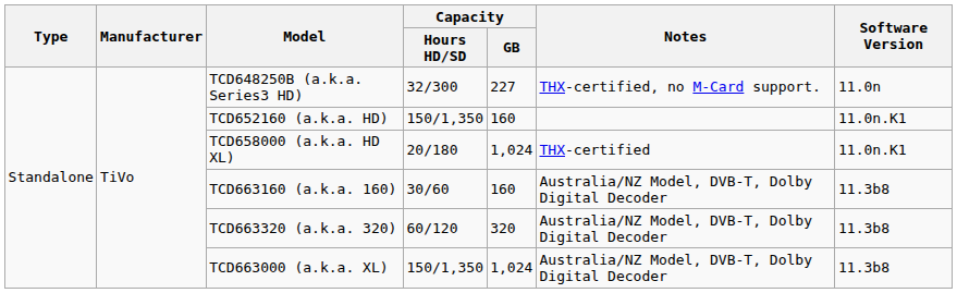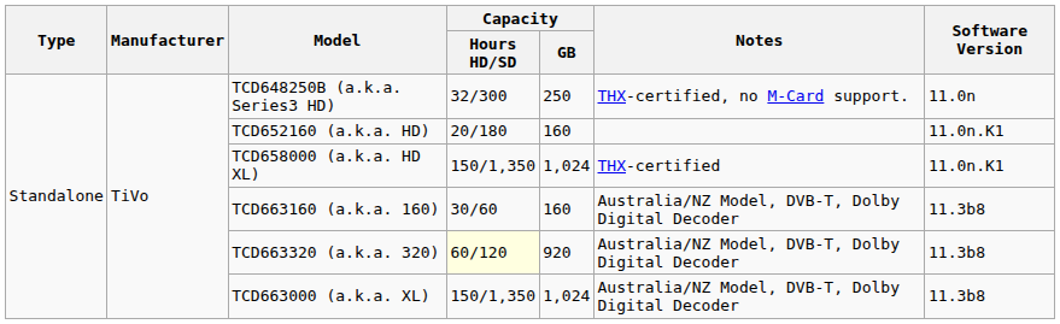TCD648250B (a.k.a. Series3 HD) | Capacity / GB: 227 -> 250
TCD652160 (a.k.a. HD) | Capacity / Hours HD/SD: 150/1,350 -> 20/180
TCD658000 (a.k.a. HD XL) | Capacity / Hours HD/SD: 20/180 -> 150/1,350
TCD663320 (a.k.a. 320) | Capacity / Hours HD/SD: no background -> lightyellow background
TCD663320 (a.k.a. 320) | Capacity / GB: 320 -> 920
